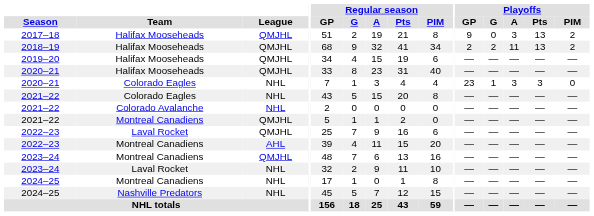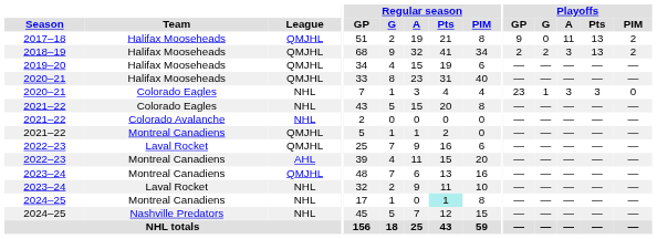2017–18 | Playoffs / A: 3 -> 11
2018–19 | Playoffs / A: 11 -> 3
2024–25 / Montreal Canadiens | Regular season / Pts: no background -> paleturquoise background
